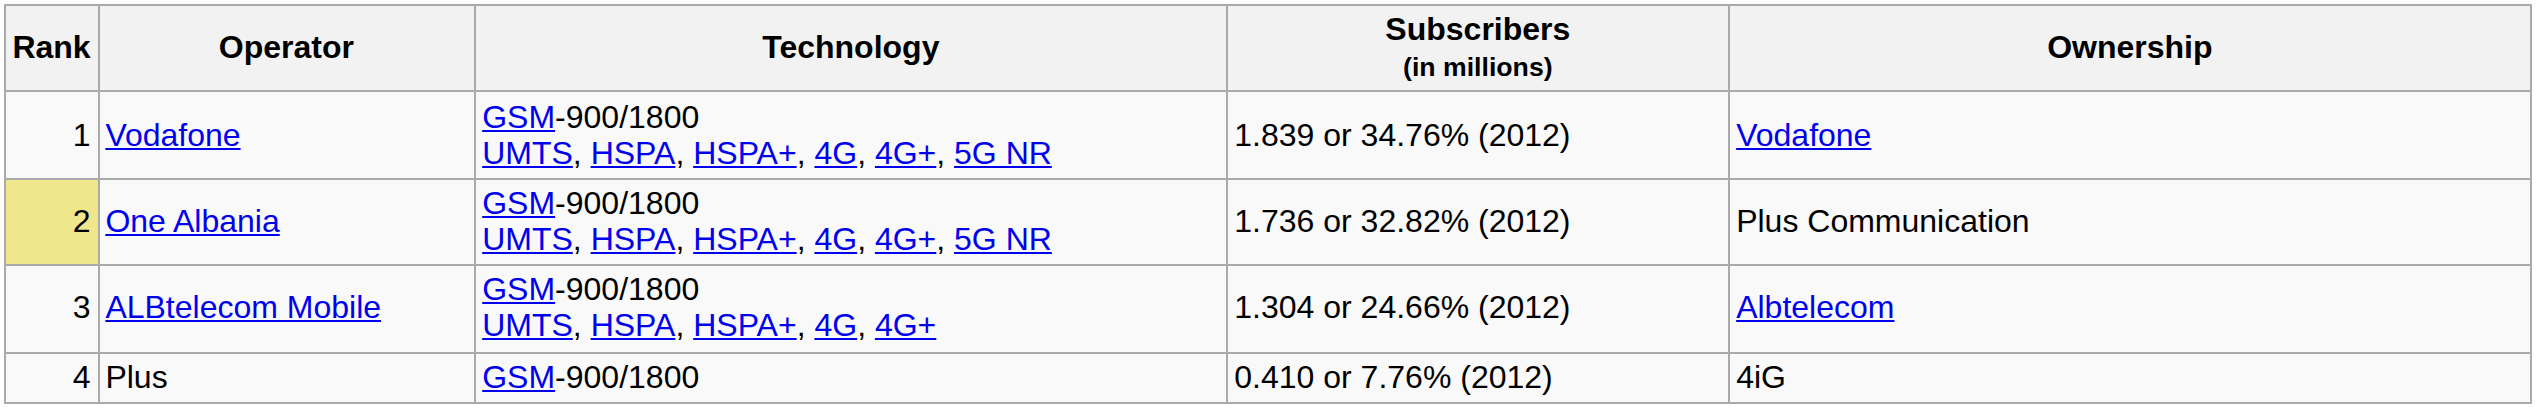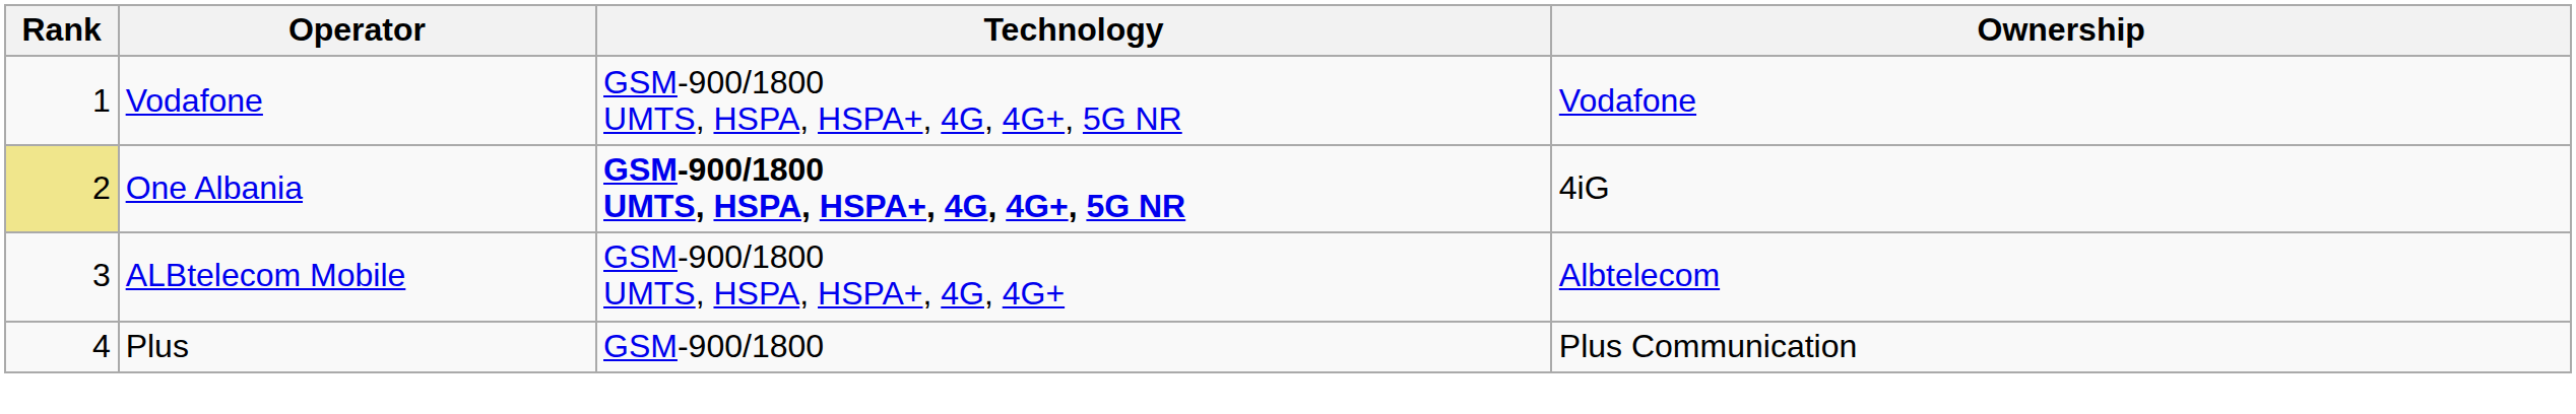- column: Subscribers (in millions) | 1.839 or 34.76% (2012) | 1.736 or 32.82% (2012) | 1.304 or 24.66% (2012) | 0.410 or 7.76% (2012)
One Albania | Technology: normal -> bold
One Albania | Ownership: Plus Communication -> 4iG
Plus | Ownership: 4iG -> Plus Communication
